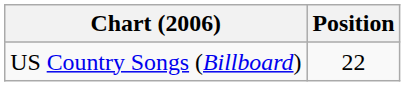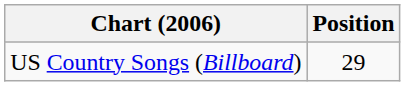US Country Songs (Billboard) | Position: 22 -> 29
